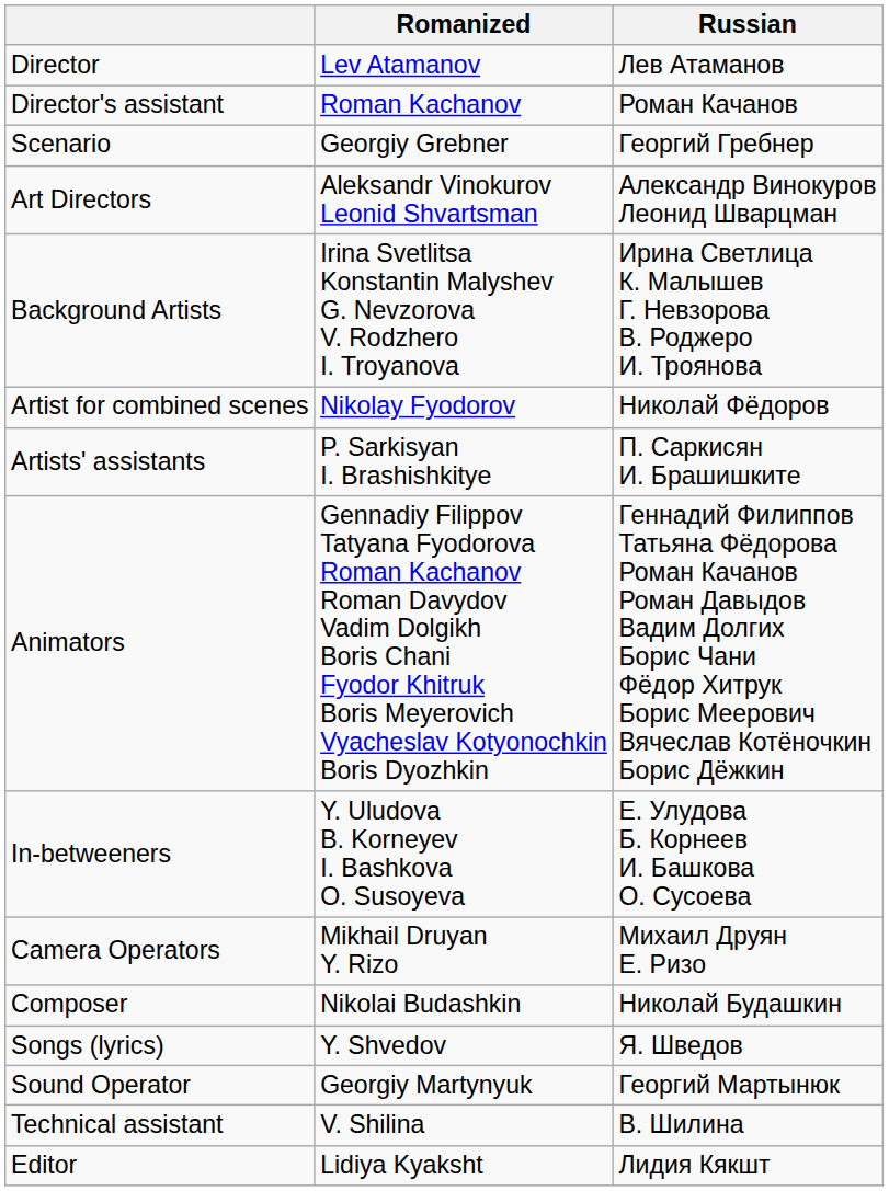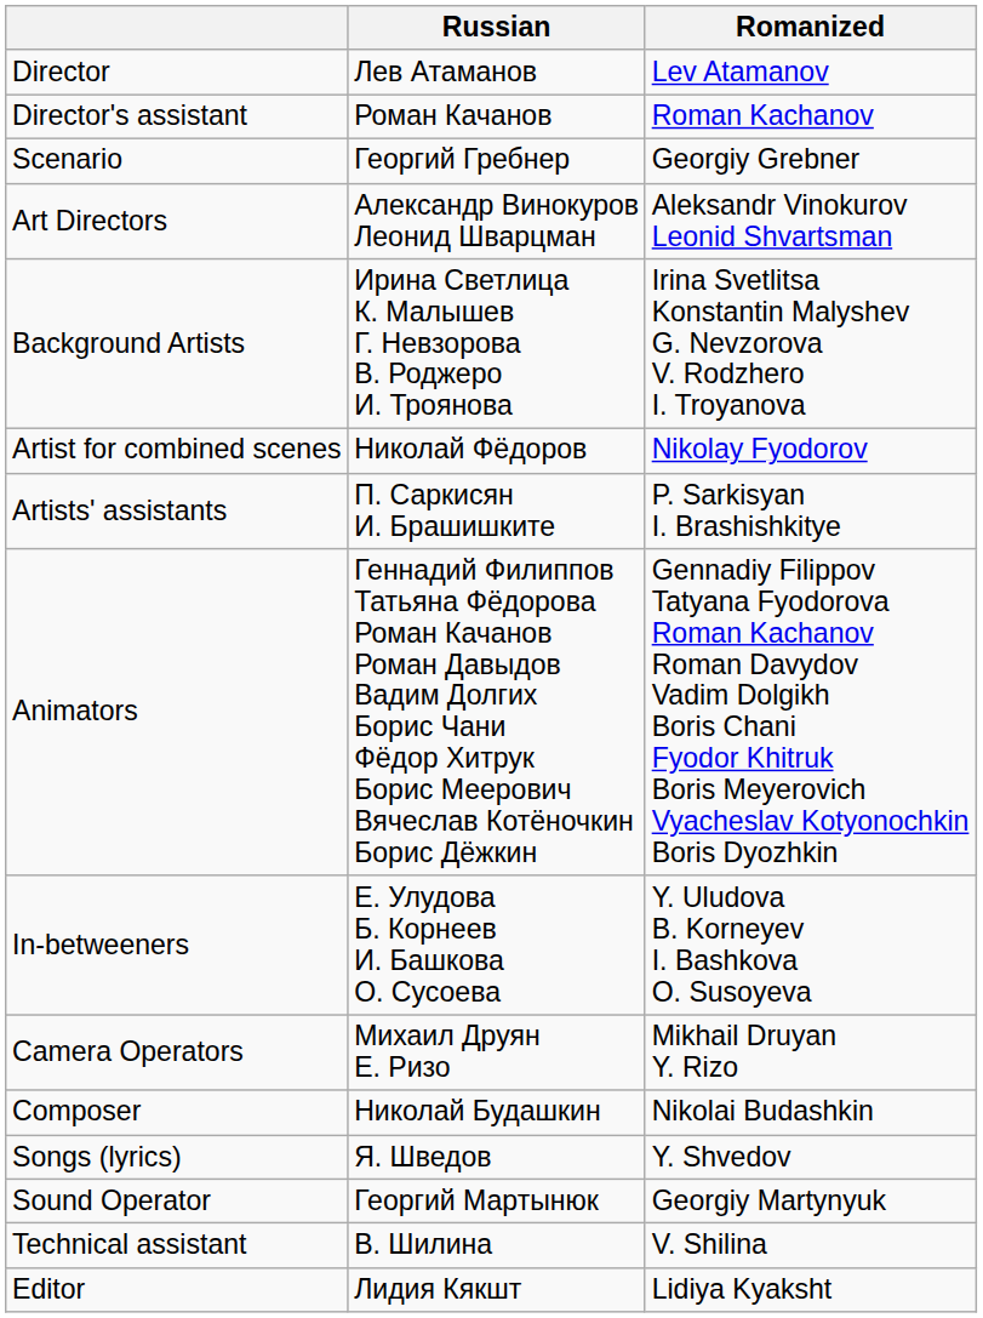columns swapped: Romanized <-> Russian
